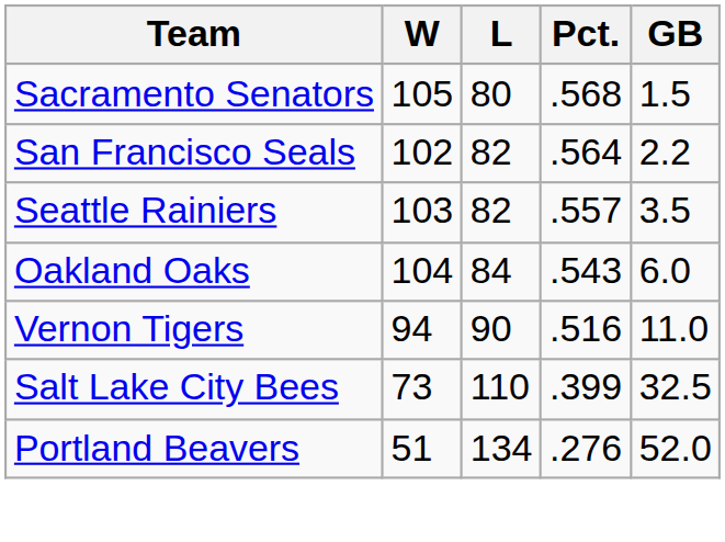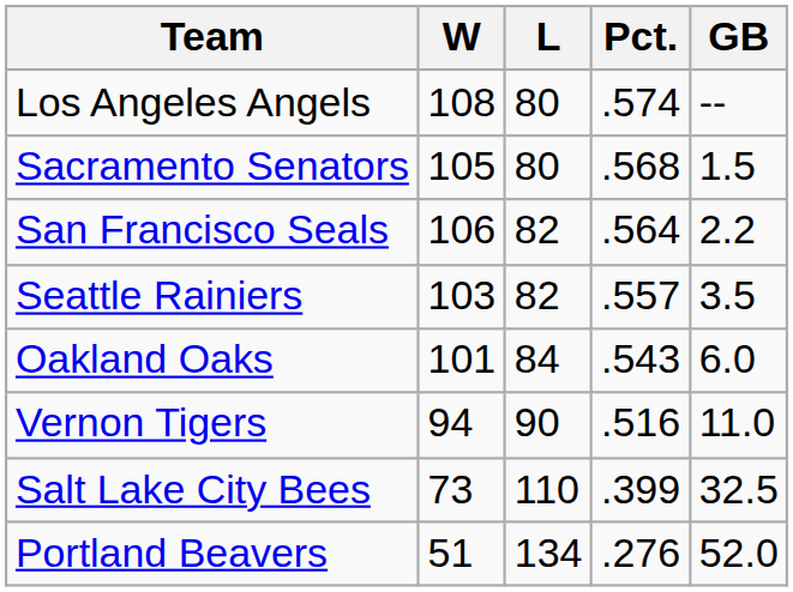+ row: Los Angeles Angels | 108 | 80 | .574 | --
San Francisco Seals | W: 102 -> 106
Oakland Oaks | W: 104 -> 101
